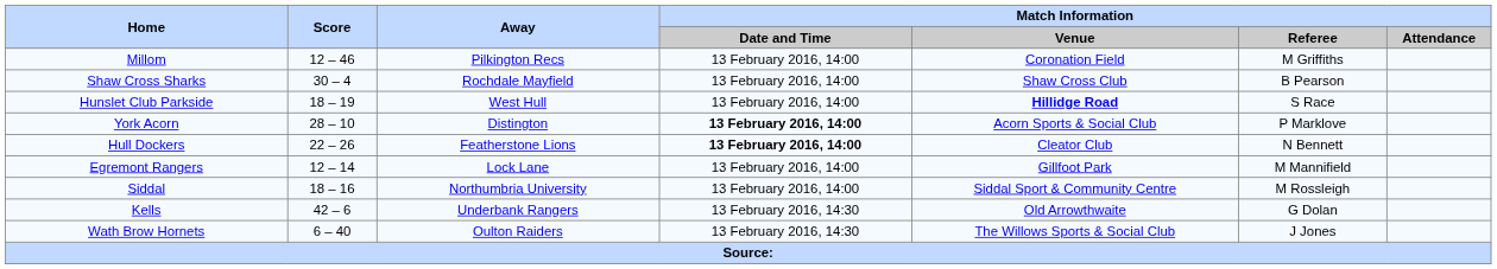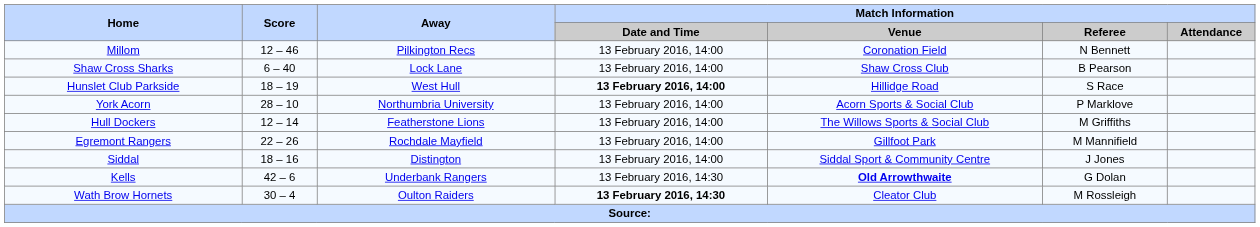Millom | Match Information / Referee: M Griffiths -> N Bennett
Shaw Cross Sharks | Score: 30 – 4 -> 6 – 40
Shaw Cross Sharks | Away: Rochdale Mayfield -> Lock Lane
Hunslet Club Parkside | Match Information / Date and Time: normal -> bold
Hunslet Club Parkside | Match Information / Venue: bold -> normal
York Acorn | Away: Distington -> Northumbria University
York Acorn | Match Information / Date and Time: bold -> normal
Hull Dockers | Score: 22 – 26 -> 12 – 14
Hull Dockers | Match Information / Date and Time: bold -> normal
Hull Dockers | Match Information / Venue: Cleator Club -> The Willows Sports & Social Club
Hull Dockers | Match Information / Referee: N Bennett -> M Griffiths
Egremont Rangers | Score: 12 – 14 -> 22 – 26
Egremont Rangers | Away: Lock Lane -> Rochdale Mayfield
Siddal | Away: Northumbria University -> Distington
Siddal | Match Information / Referee: M Rossleigh -> J Jones
Kells | Match Information / Venue: normal -> bold
Wath Brow Hornets | Score: 6 – 40 -> 30 – 4
Wath Brow Hornets | Match Information / Date and Time: normal -> bold
Wath Brow Hornets | Match Information / Venue: The Willows Sports & Social Club -> Cleator Club
Wath Brow Hornets | Match Information / Referee: J Jones -> M Rossleigh
